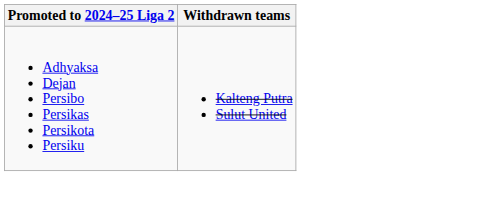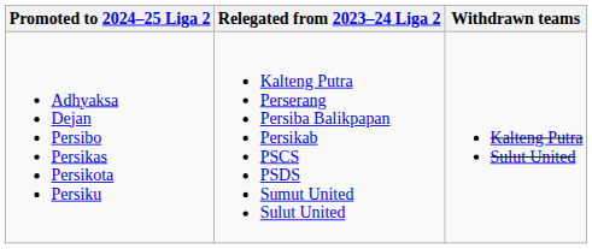+ column: Relegated from 2023–24 Liga 2 | Kalteng Putra Perserang Persiba Balikpapan Persikab PSCS PSDS Sumut United Sulut United
